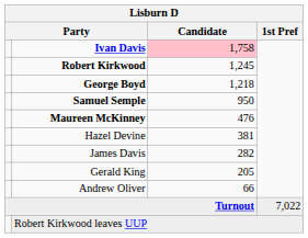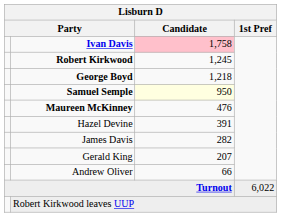Samuel Semple | Candidate: no background -> lightyellow background
Hazel Devine | Candidate: 381 -> 391
Gerald King | Candidate: 205 -> 207
Turnout | 1st Pref: 7,022 -> 6,022
